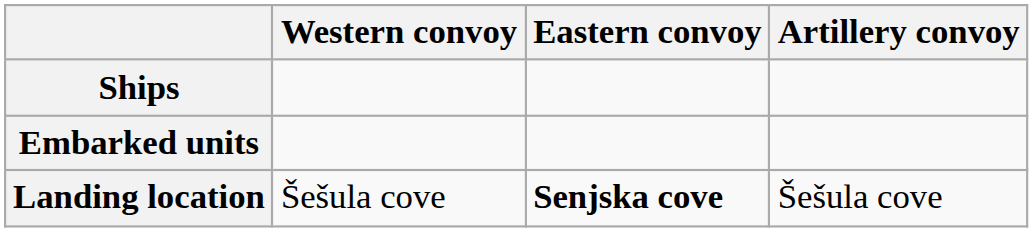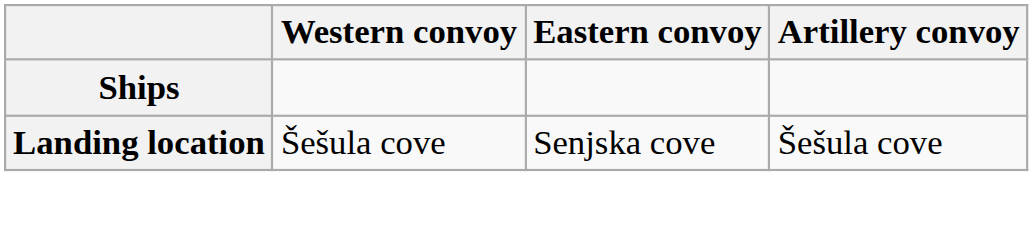- row: Embarked units
Landing location | Eastern convoy: bold -> normal
